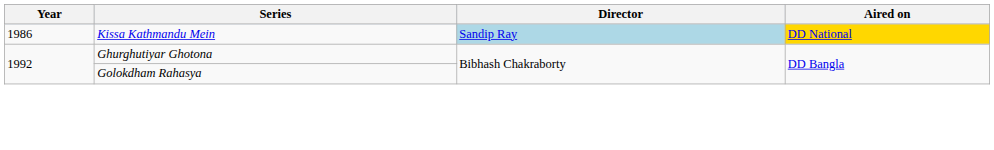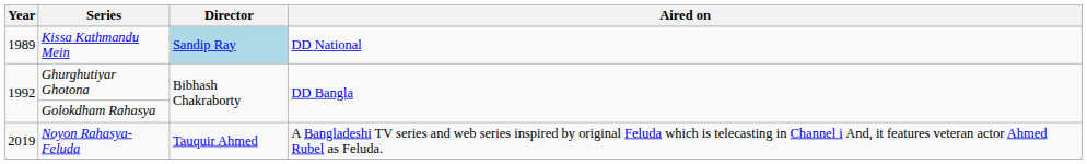Kissa Kathmandu Mein | Year: 1986 -> 1989
Kissa Kathmandu Mein | Aired on: gold background -> no background
+ row: 2019 | Noyon Rahasya-Feluda | Tauquir Ahmed | A Bangladeshi TV series and web series inspired by original Feluda which is telecasting in Channel i And, it features veteran actor Ahmed Rubel as Feluda.
